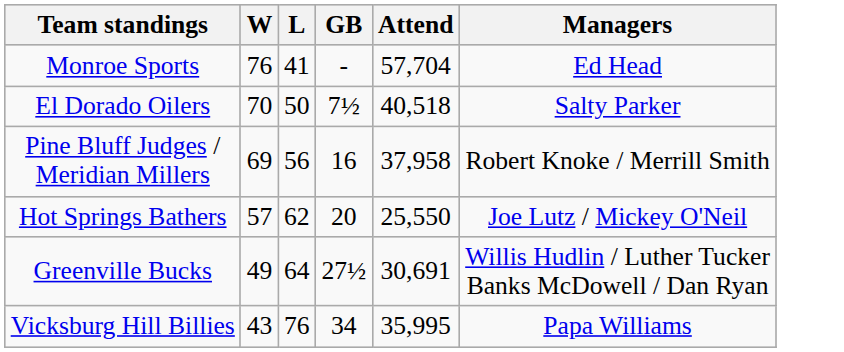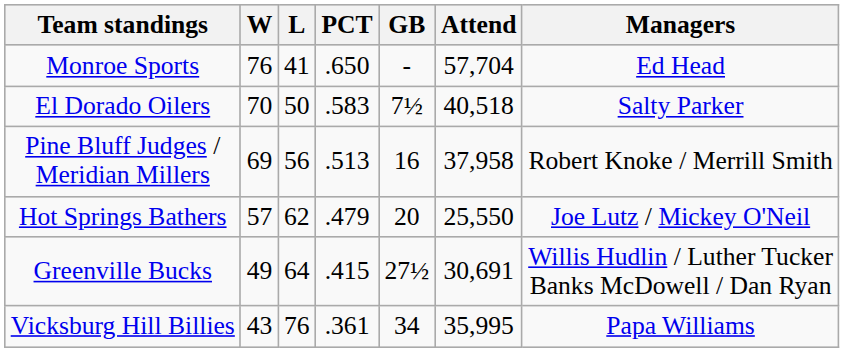+ column: PCT | .650 | .583 | .513 | .479 | .415 | .361
